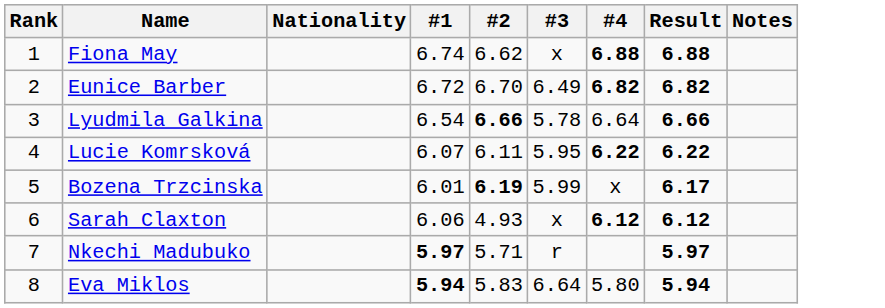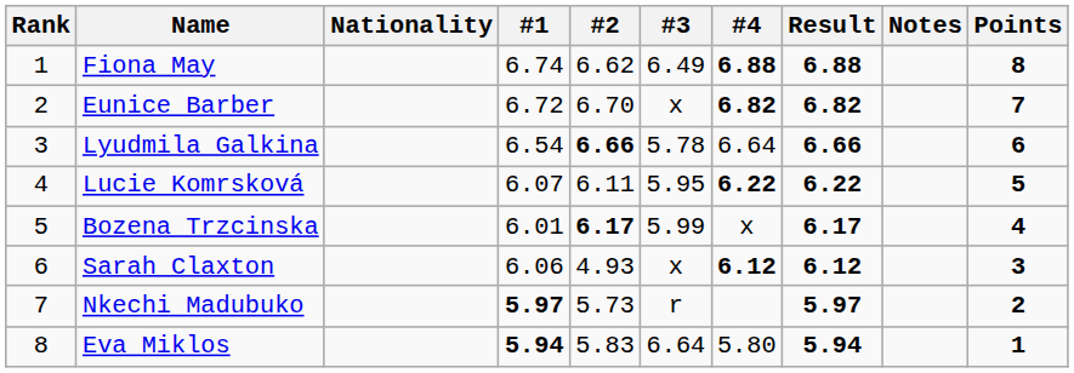+ column: Points | 8 | 7 | 6 | 5 | 4 | 3 | 2 | 1
Fiona May | #3: x -> 6.49
Eunice Barber | #3: 6.49 -> x
Bozena Trzcinska | #2: 6.19 -> 6.17
Nkechi Madubuko | #2: 5.71 -> 5.73
